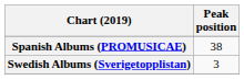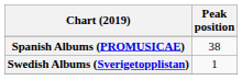Swedish Albums (Sverigetopplistan) | Peak position: 3 -> 1
